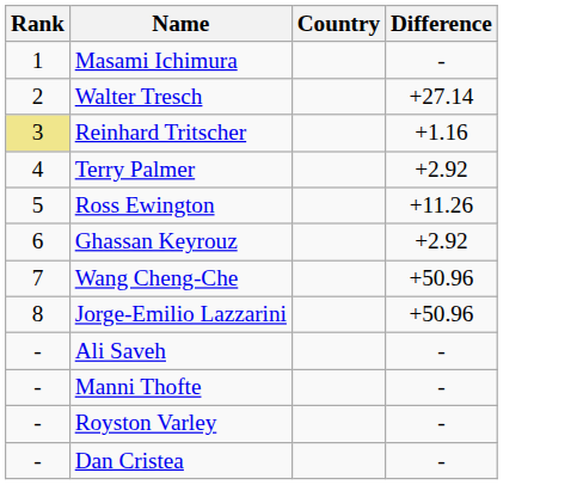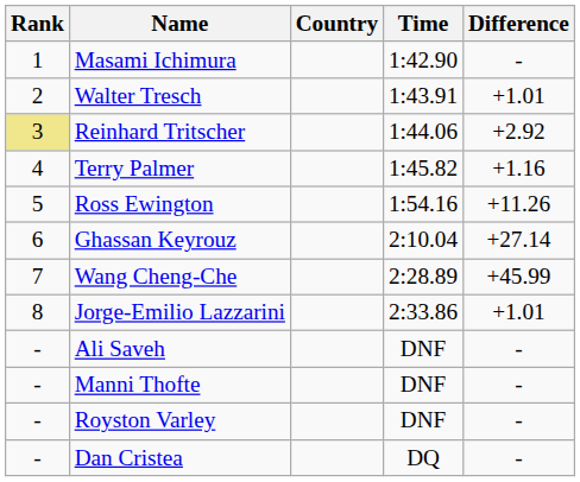+ column: Time | 1:42.90 | 1:43.91 | 1:44.06 | 1:45.82 | 1:54.16 | 2:10.04 | 2:28.89 | 2:33.86 | DNF | DNF | DNF | DQ
Walter Tresch | Difference: +27.14 -> +1.01
Reinhard Tritscher | Difference: +1.16 -> +2.92
Terry Palmer | Difference: +2.92 -> +1.16
Ghassan Keyrouz | Difference: +2.92 -> +27.14
Wang Cheng-Che | Difference: +50.96 -> +45.99
Jorge-Emilio Lazzarini | Difference: +50.96 -> +1.01
